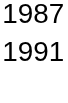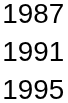+ row: 1995
